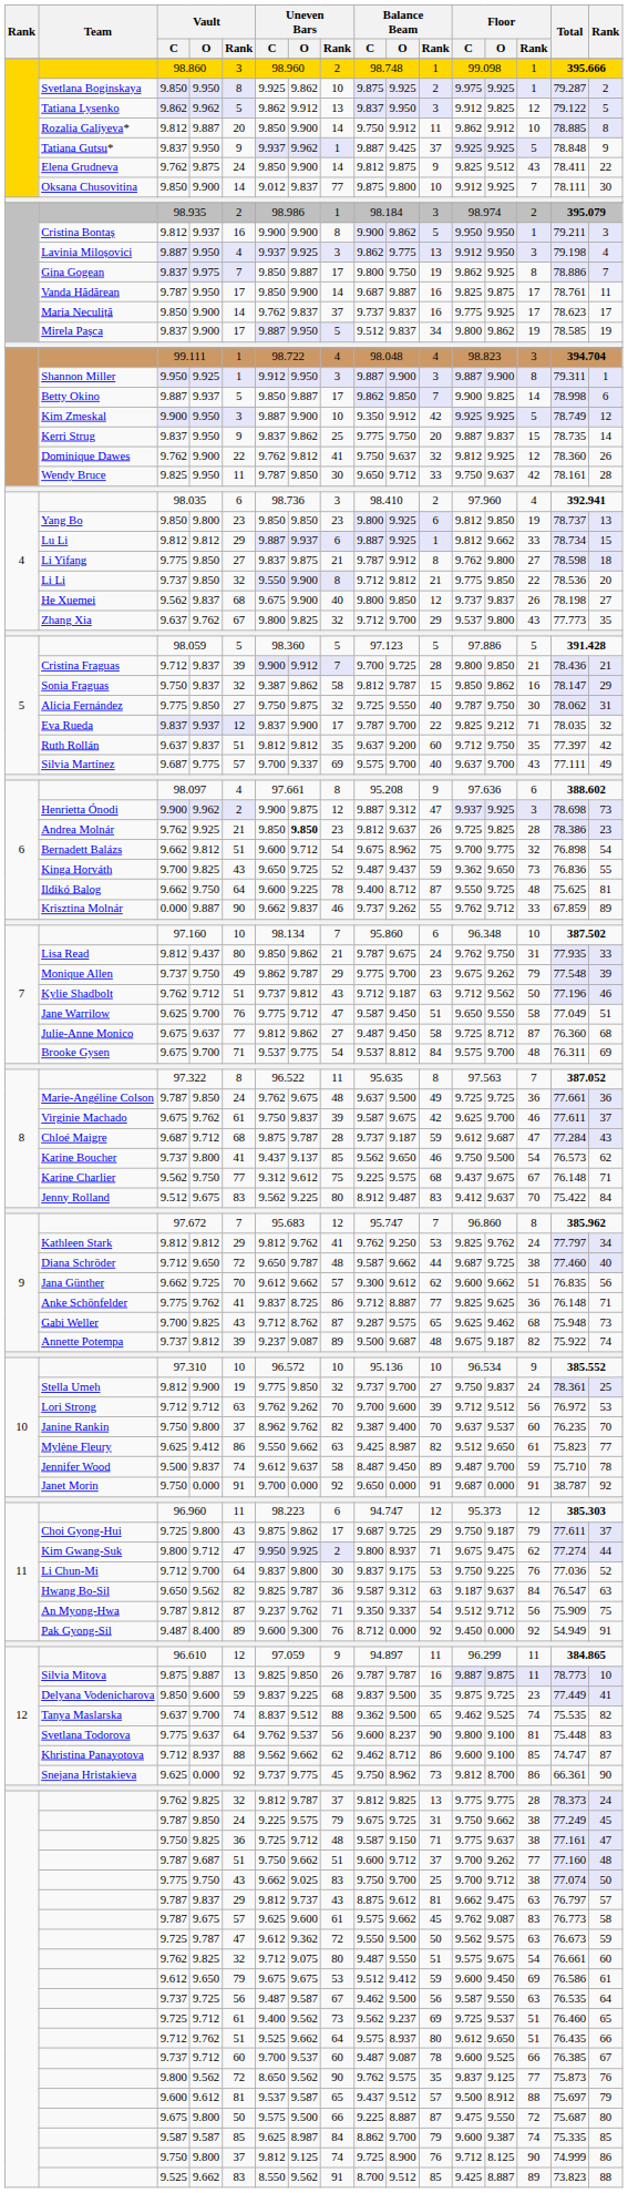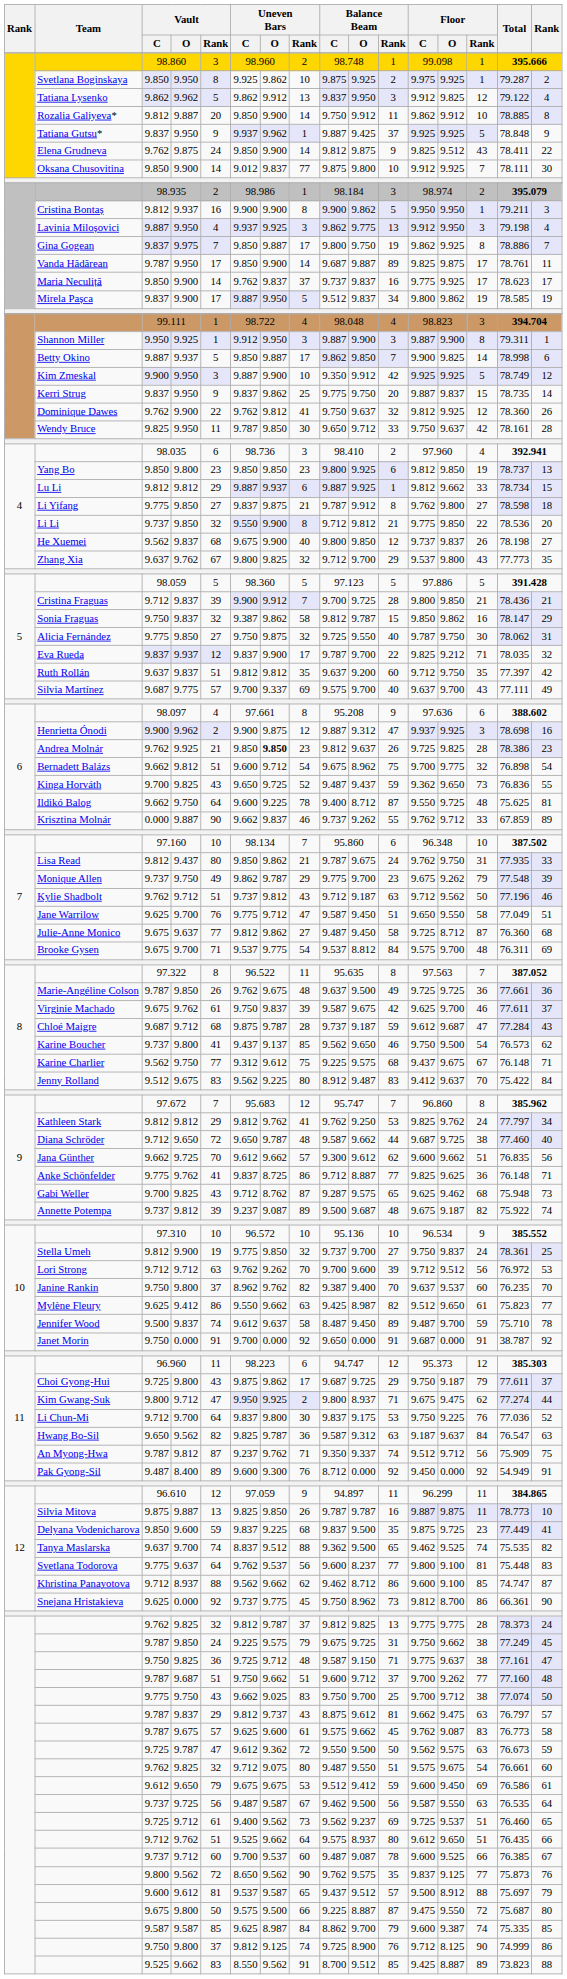Tatiana Lysenko | column 16: 5 -> 4
Vanda Hădărean | Balance Beam / Rank: 16 -> 89
Henrietta Ónodi | column 16: 73 -> 16
Marie-Angéline Colson | Vault / Rank: 24 -> 26
An Myong-Hwa | Balance Beam / Rank: 54 -> 74
Svetlana Todorova | Balance Beam / Rank: 90 -> 77
